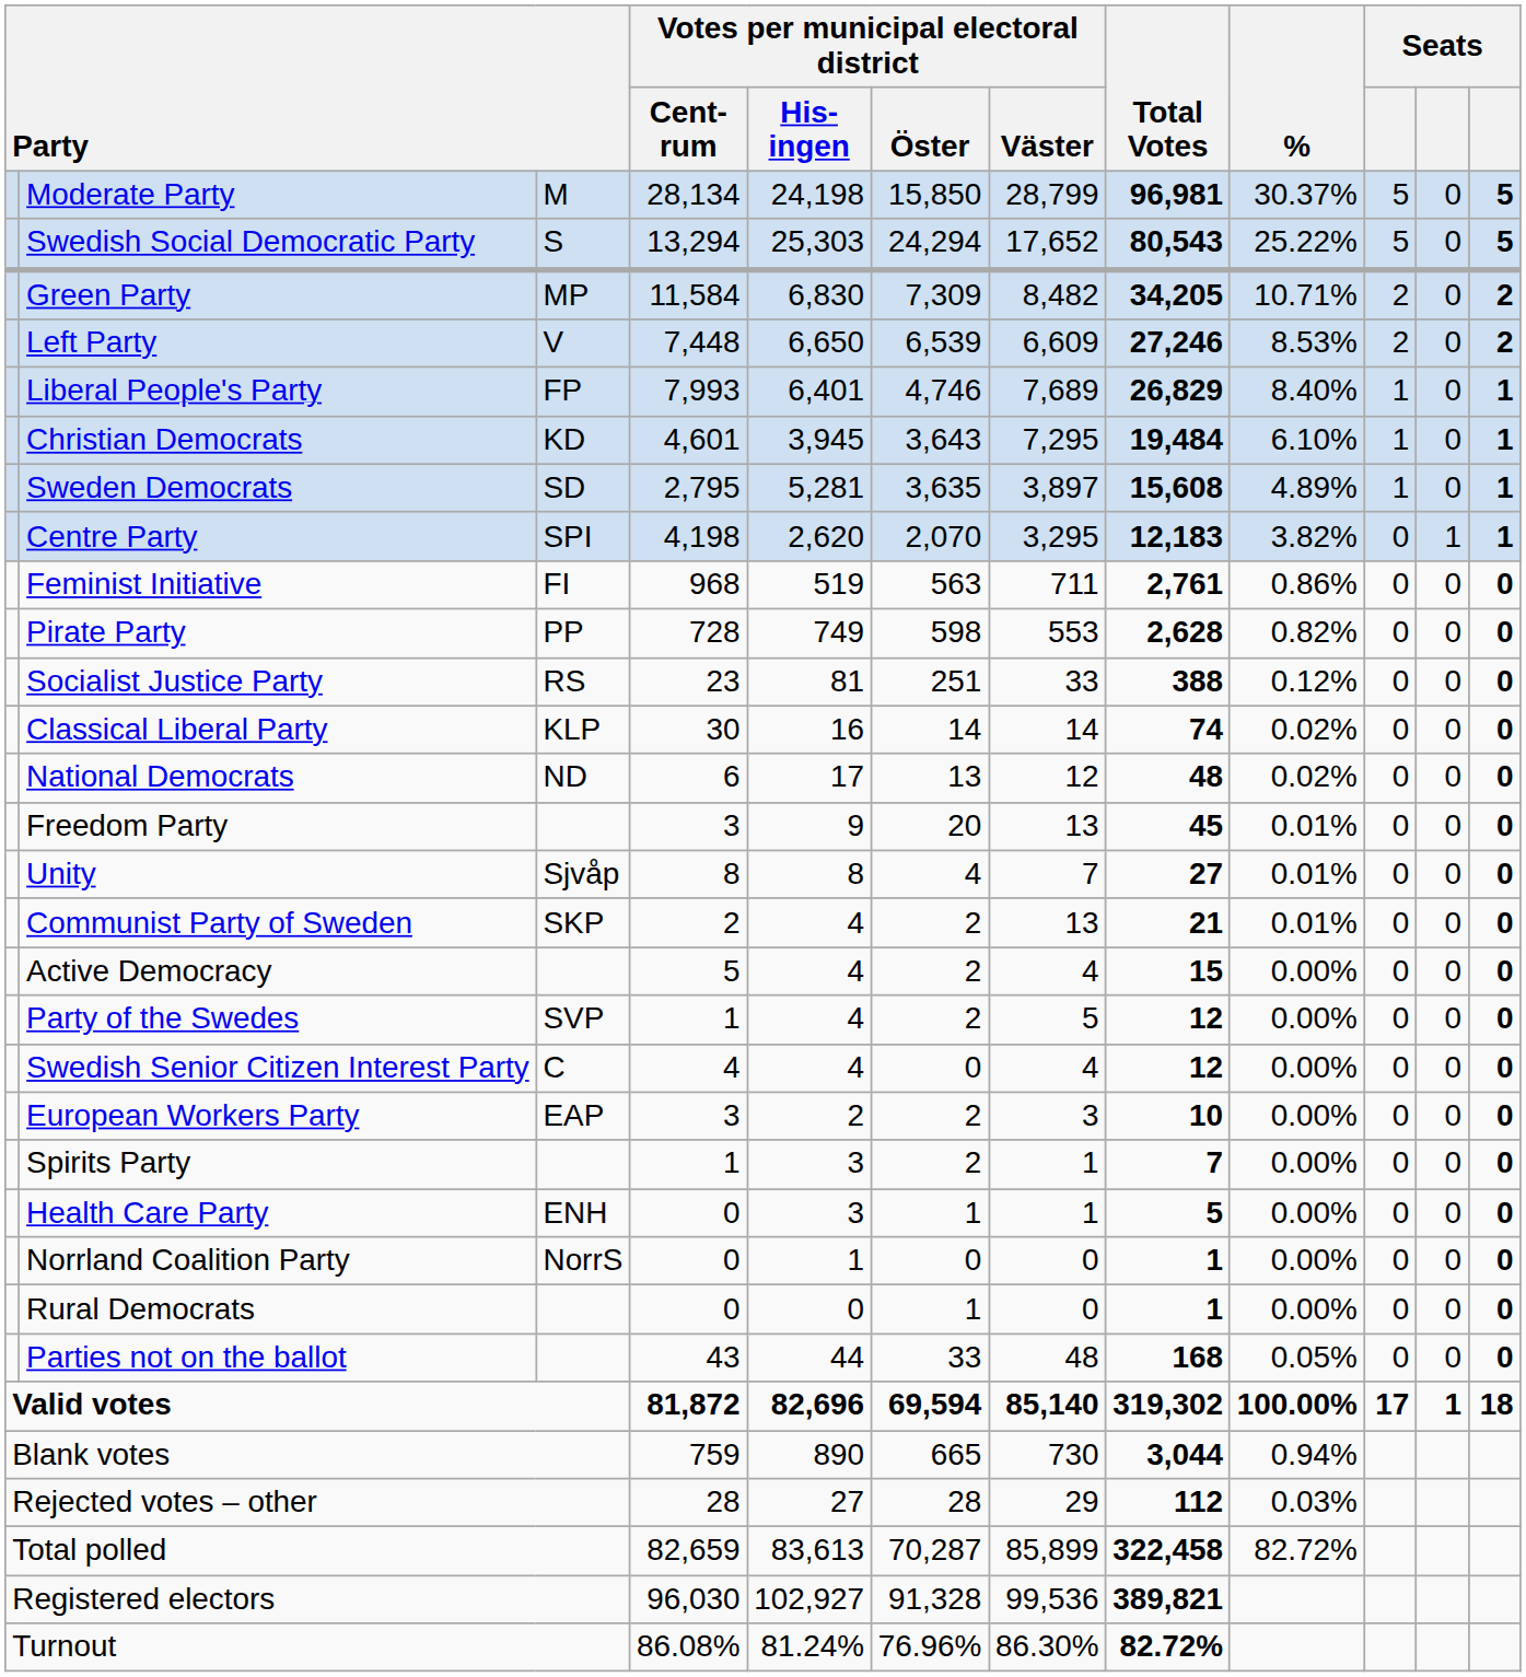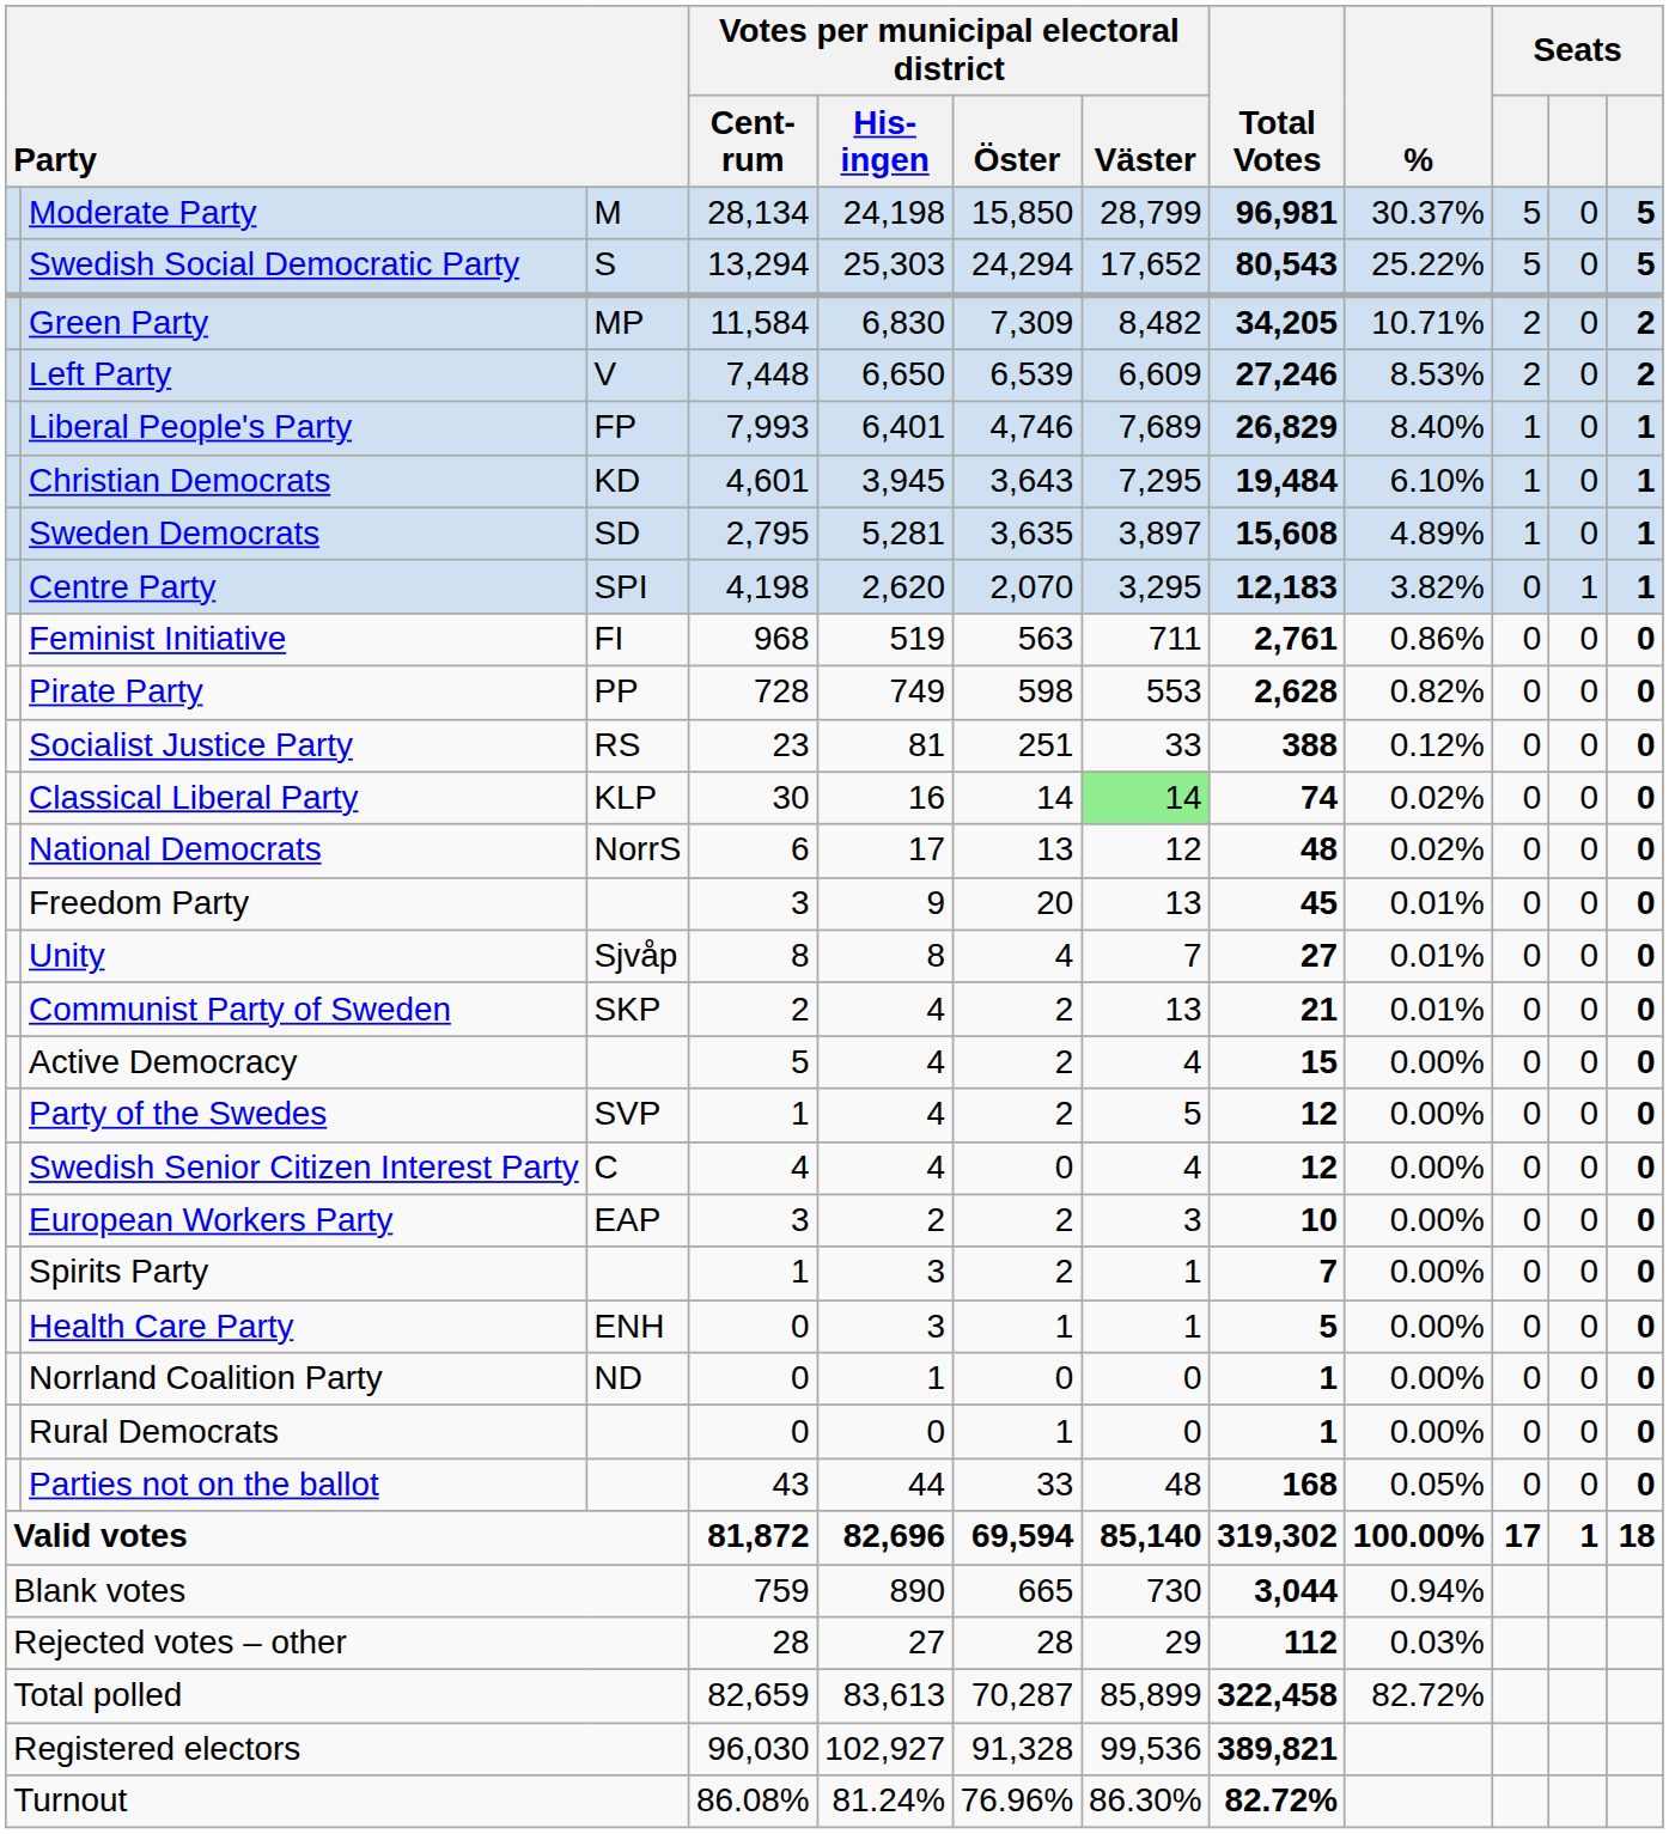Classical Liberal Party | Votes per municipal electoral district / Väster: no background -> lightgreen background
National Democrats | column 3: ND -> NorrS
Norrland Coalition Party | column 3: NorrS -> ND
